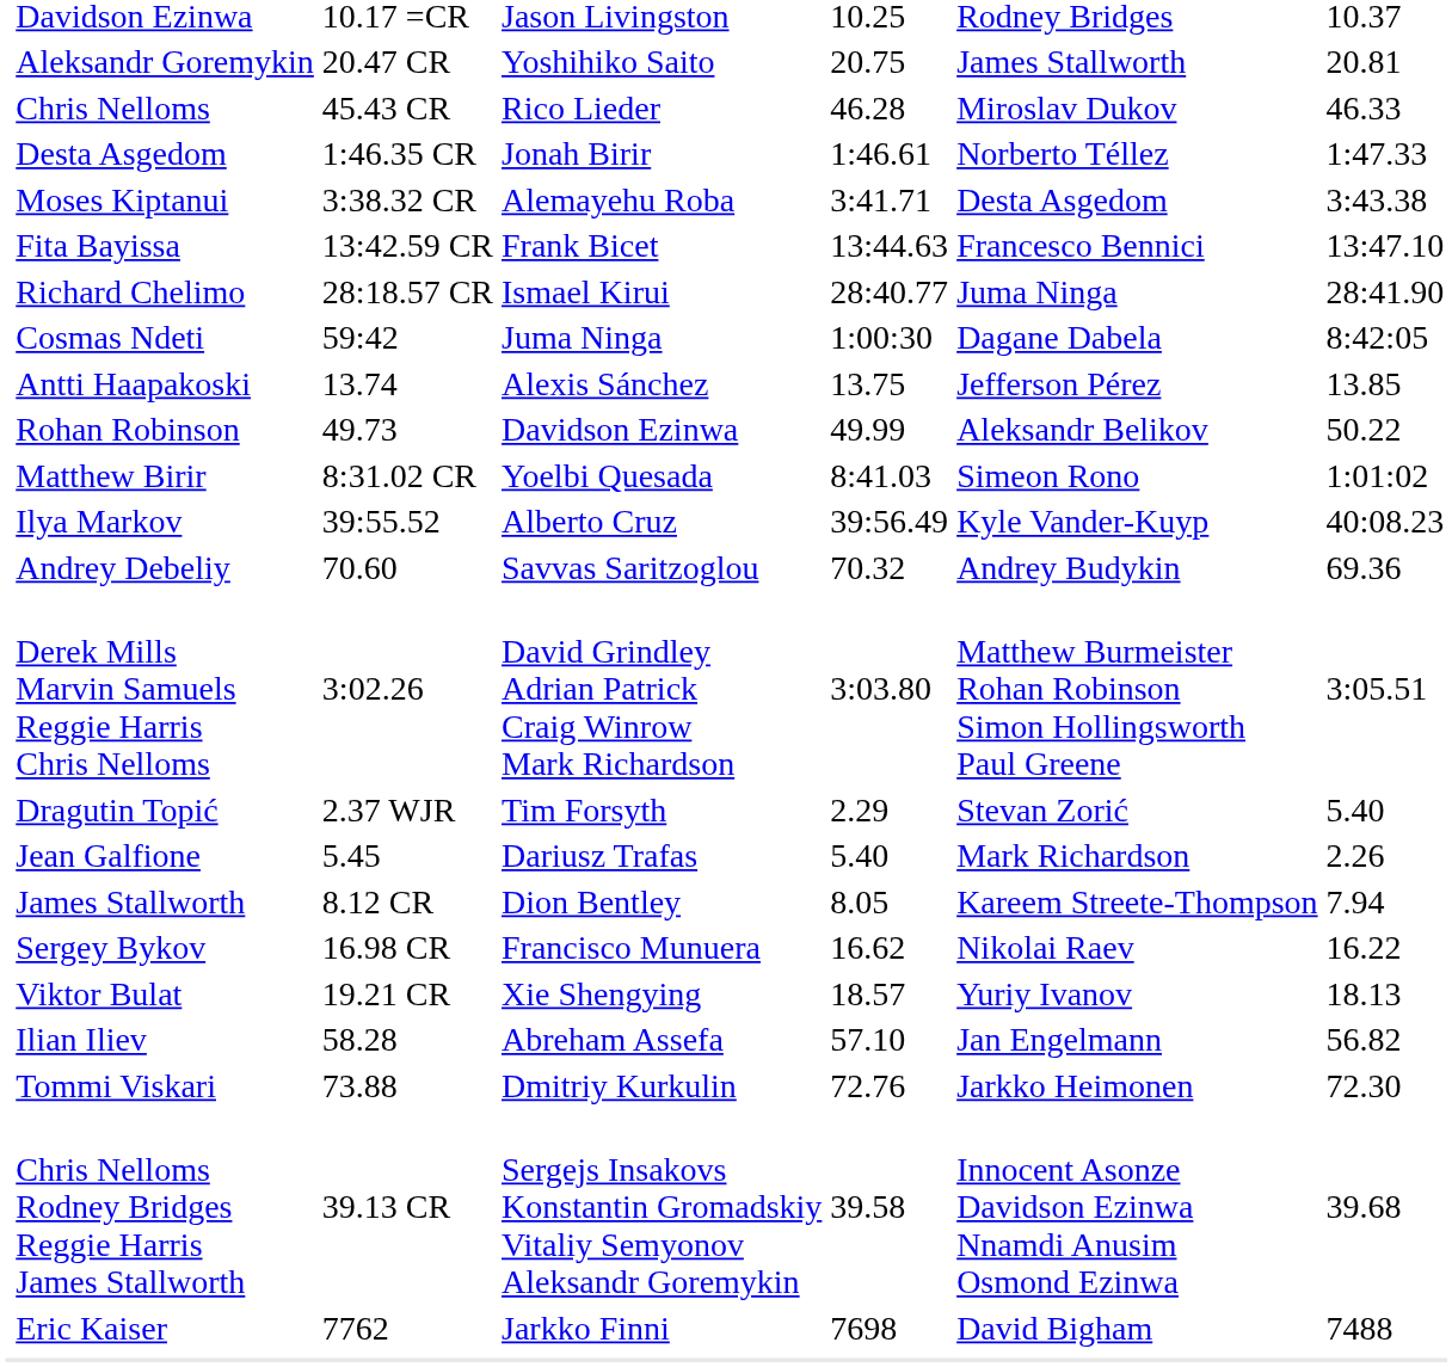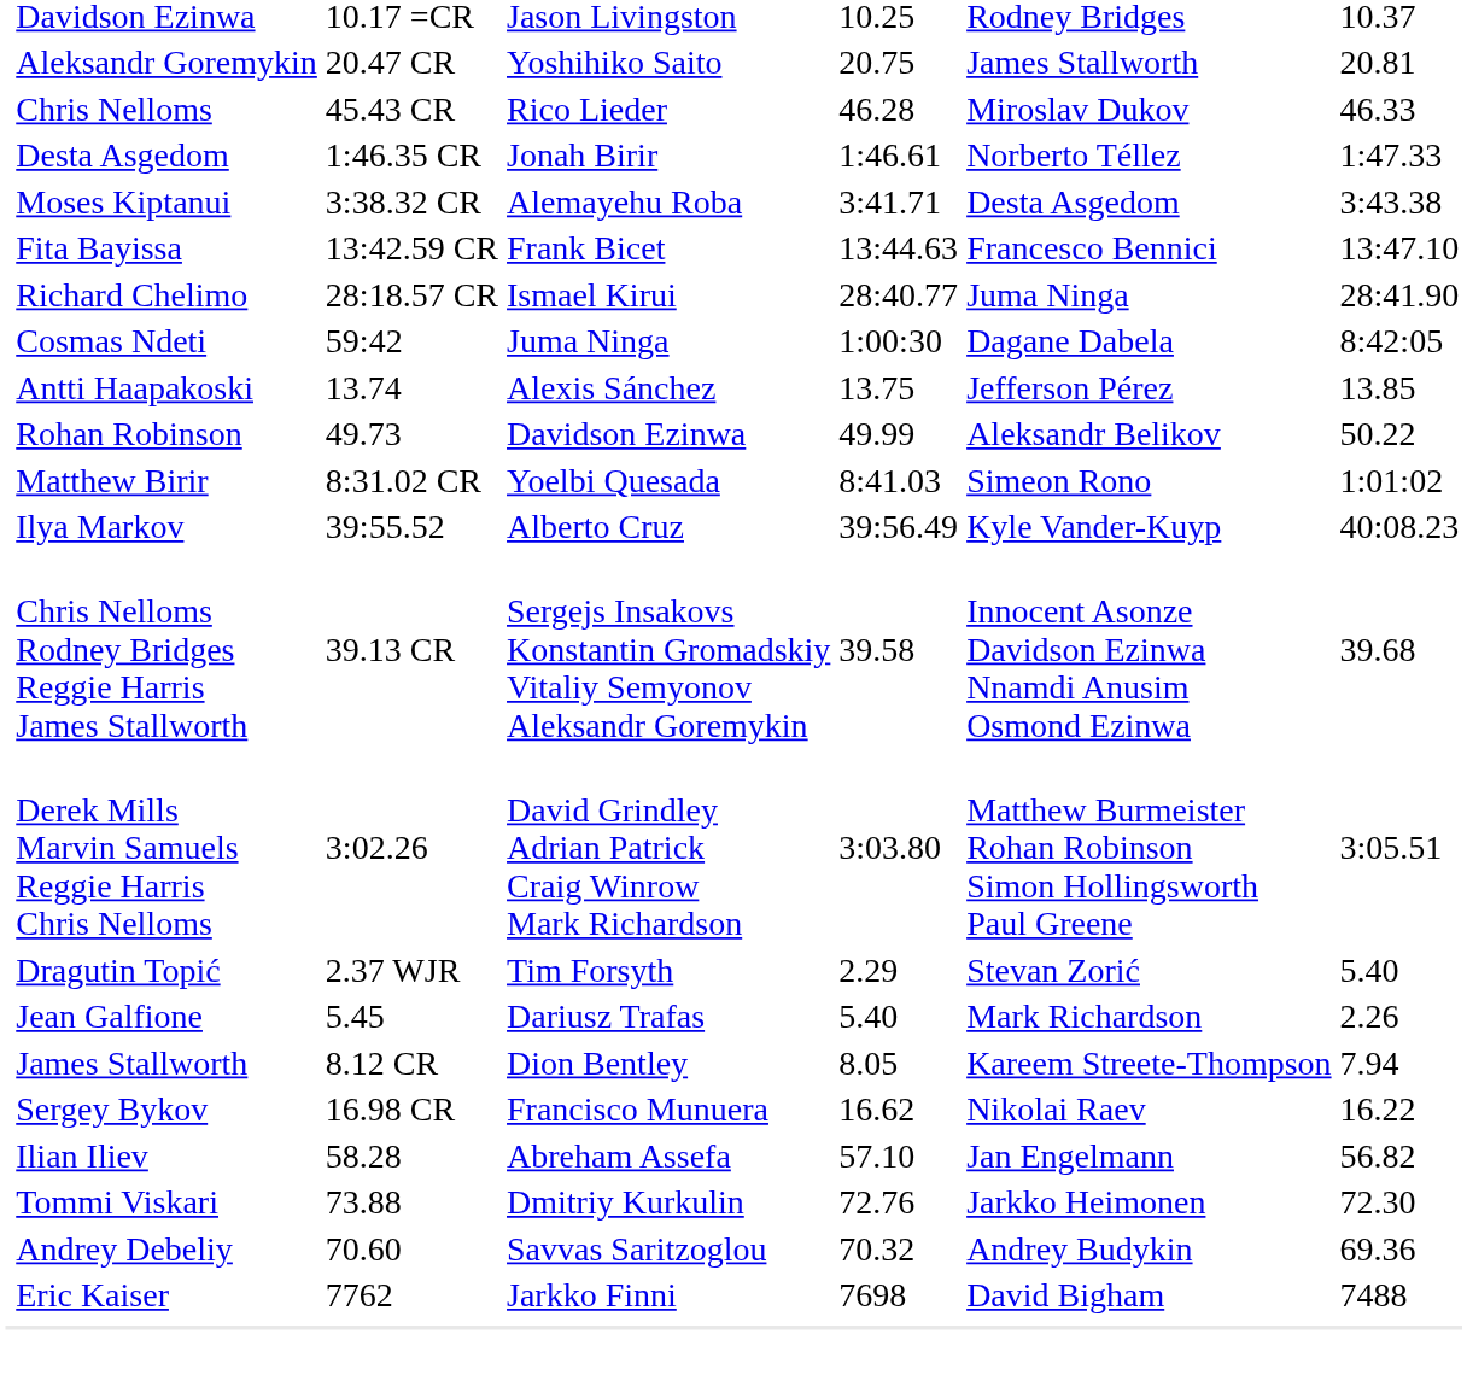rows swapped: Chris Nelloms Rodney Bridges Reggie Harris James Stallworth <-> Andrey Debeliy
- row: Viktor Bulat | 19.21 CR | Xie Shengying | 18.57 | Yuriy Ivanov | 18.13
